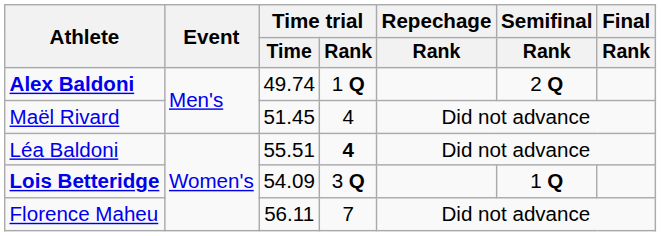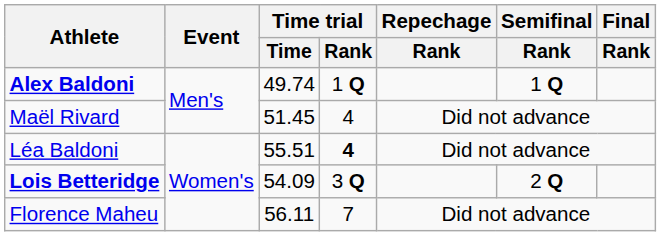Alex Baldoni | Semifinal / Rank: 2 Q -> 1 Q
Lois Betteridge | Semifinal / Rank: 1 Q -> 2 Q
